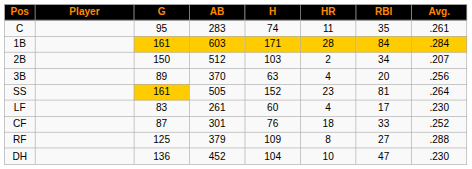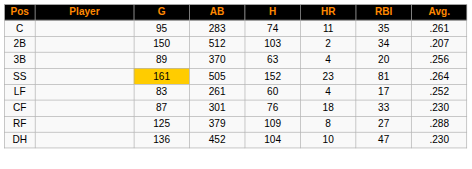- row: 1B | 161 | 603 | 171 | 28 | 84 | .284
LF | Avg.: .230 -> .252
CF | Avg.: .252 -> .230
